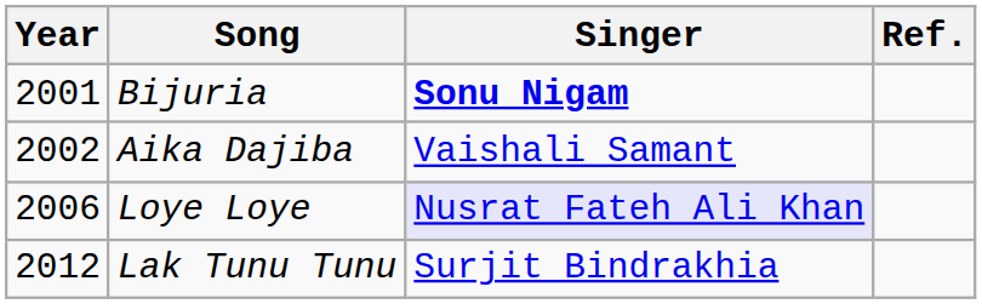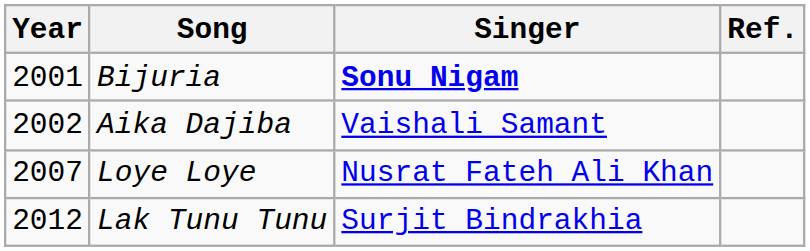Loye Loye | Year: 2006 -> 2007
Loye Loye | Singer: lavender background -> no background
